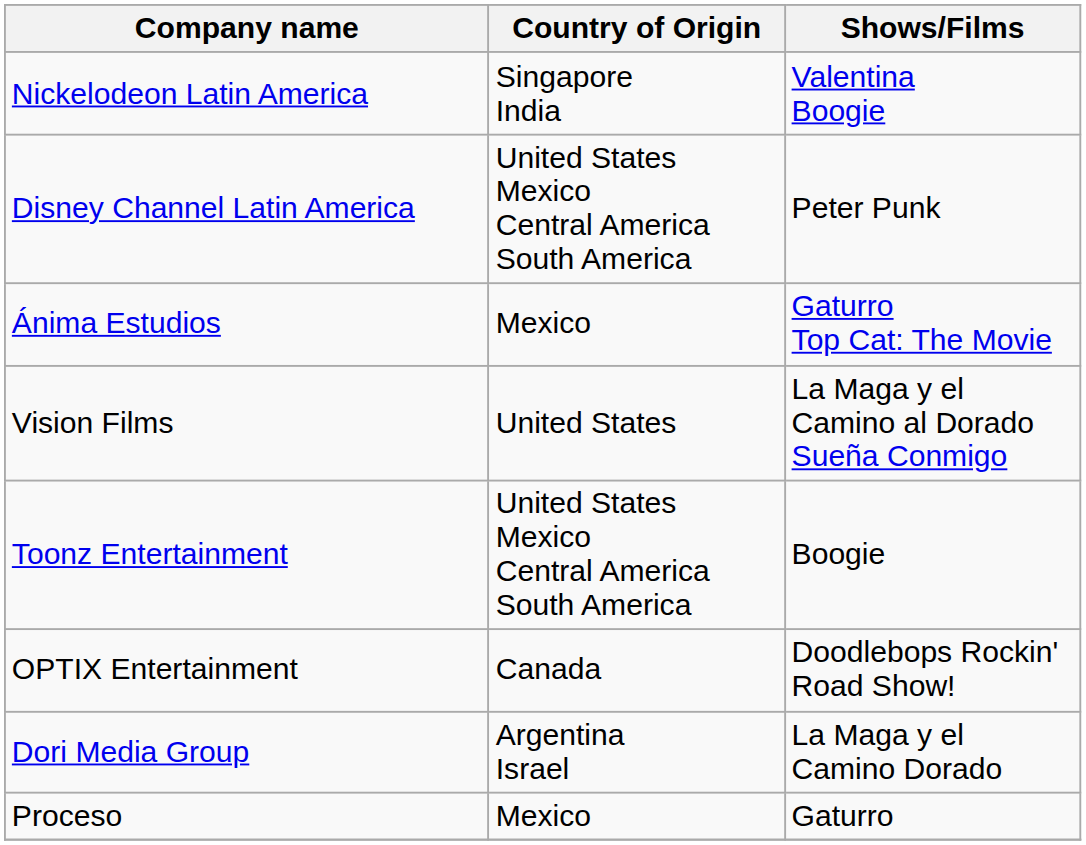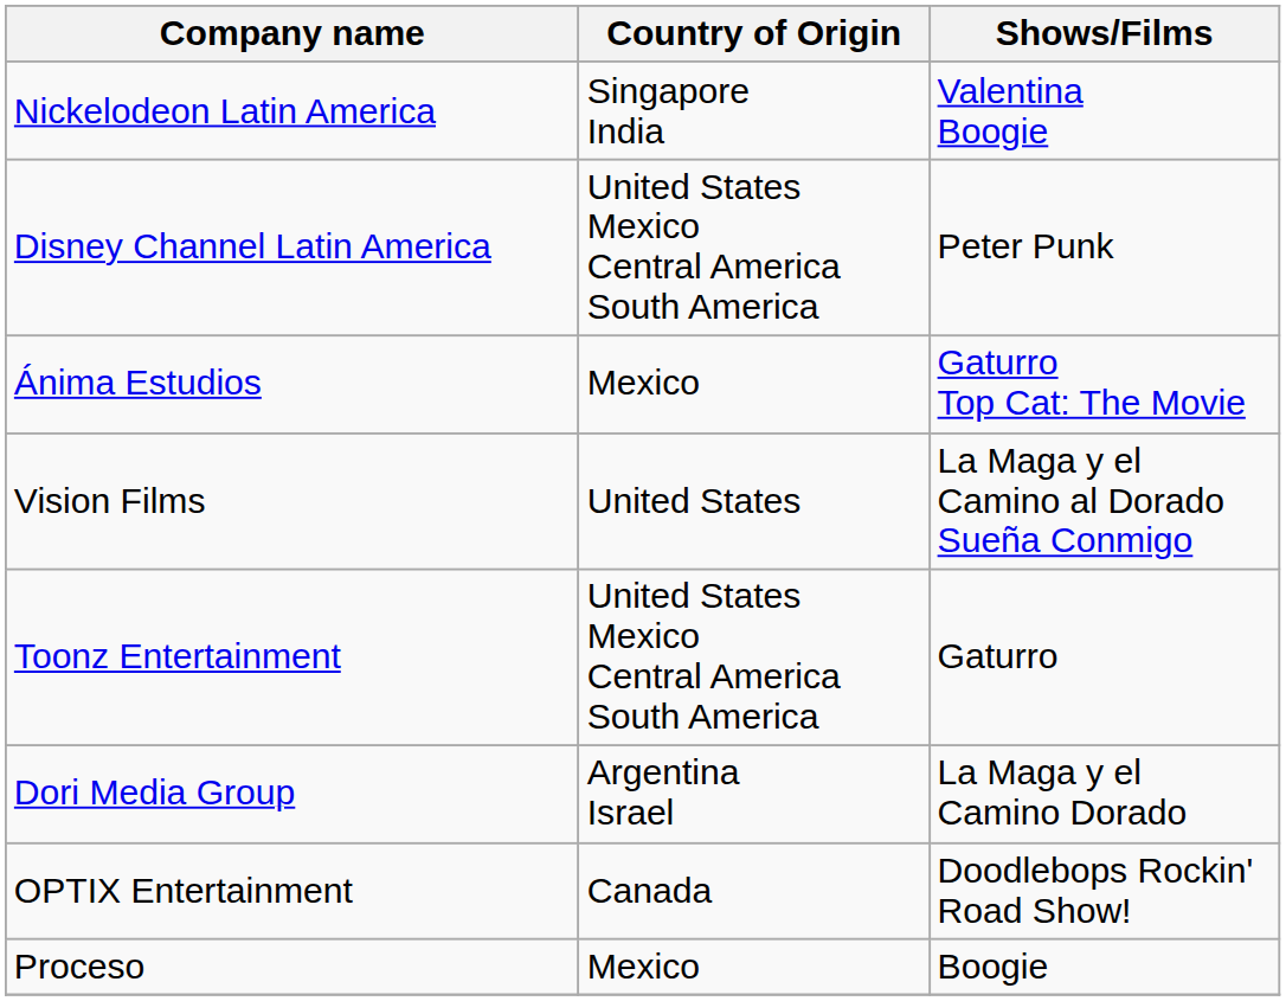Toonz Entertainment | Shows/Films: Boogie -> Gaturro
rows swapped: OPTIX Entertainment <-> Dori Media Group
Proceso | Shows/Films: Gaturro -> Boogie
